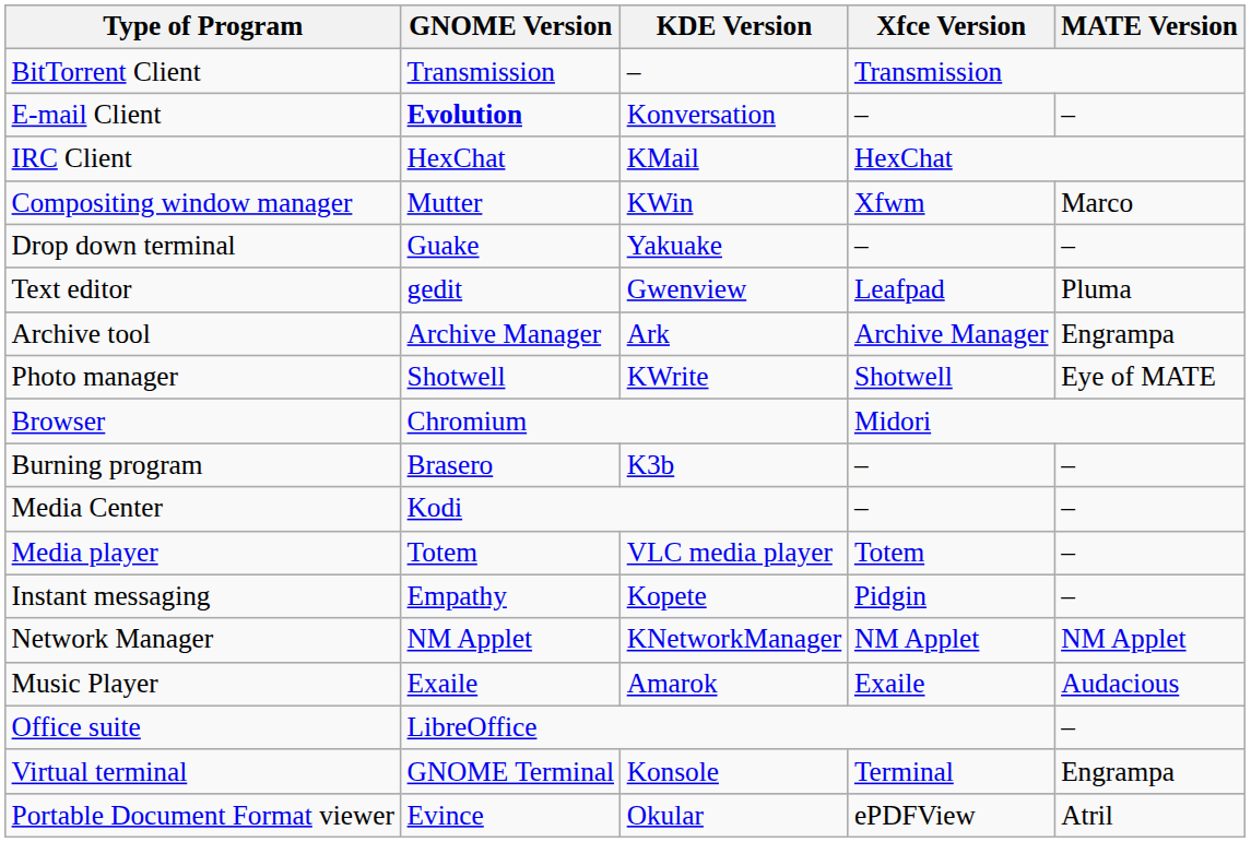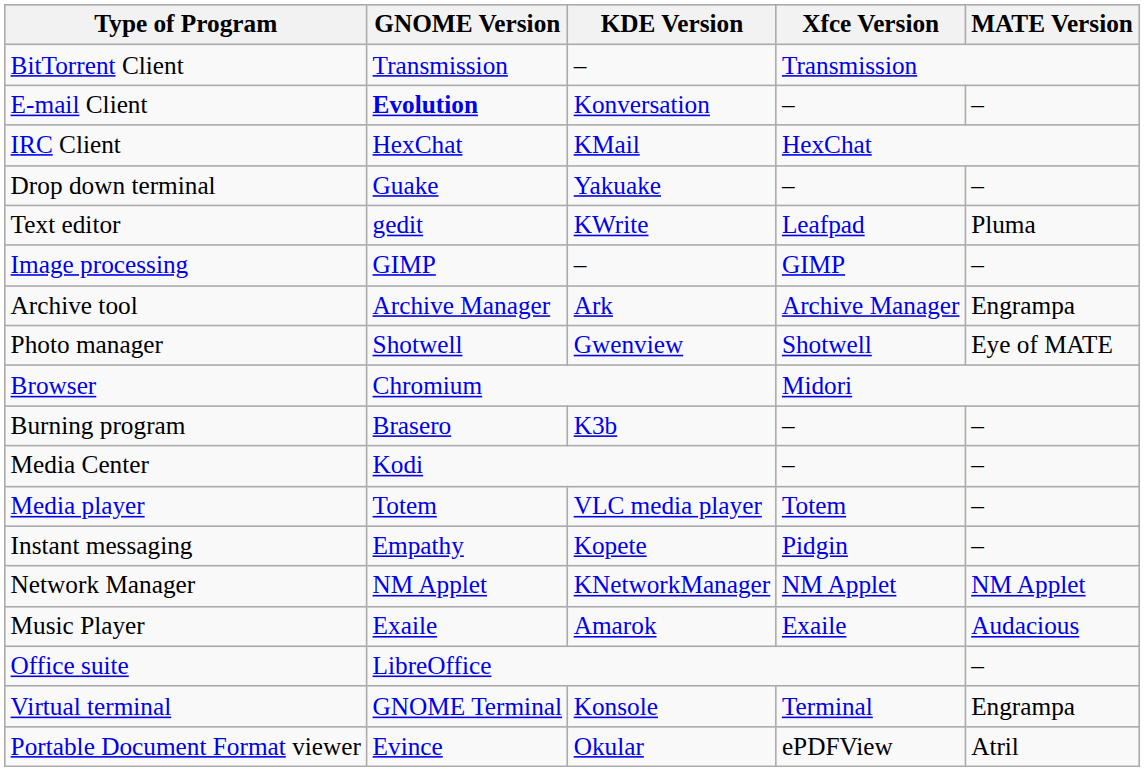- row: Compositing window manager | Mutter | KWin | Xfwm | Marco
Text editor | KDE Version: Gwenview -> KWrite
+ row: Image processing | GIMP | – | GIMP | –
Photo manager | KDE Version: KWrite -> Gwenview
